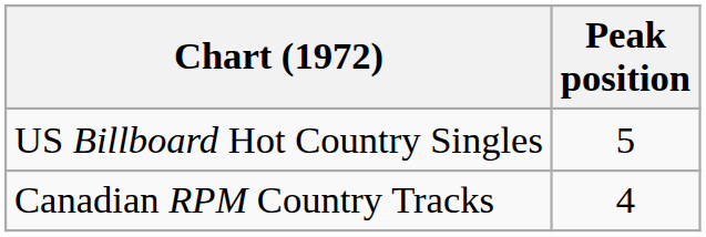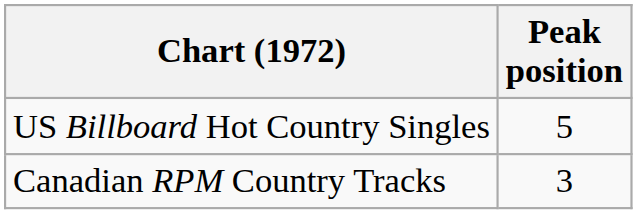Canadian RPM Country Tracks | Peak position: 4 -> 3
